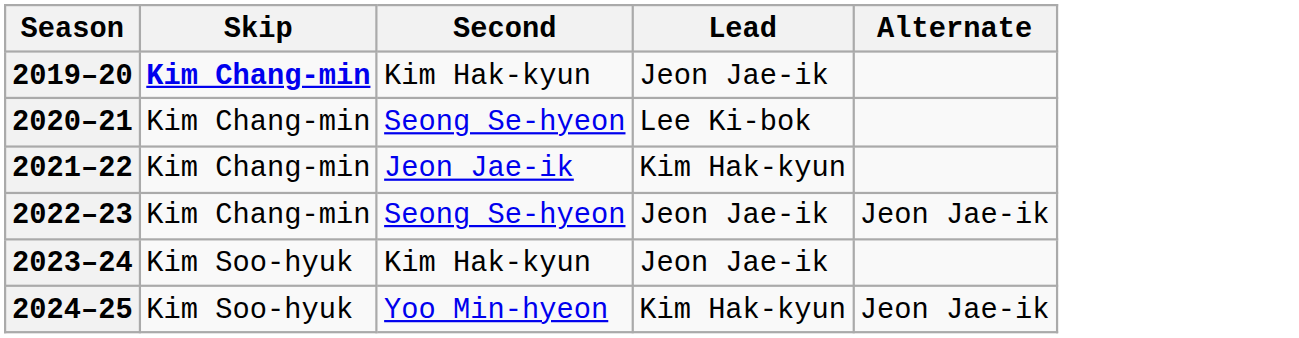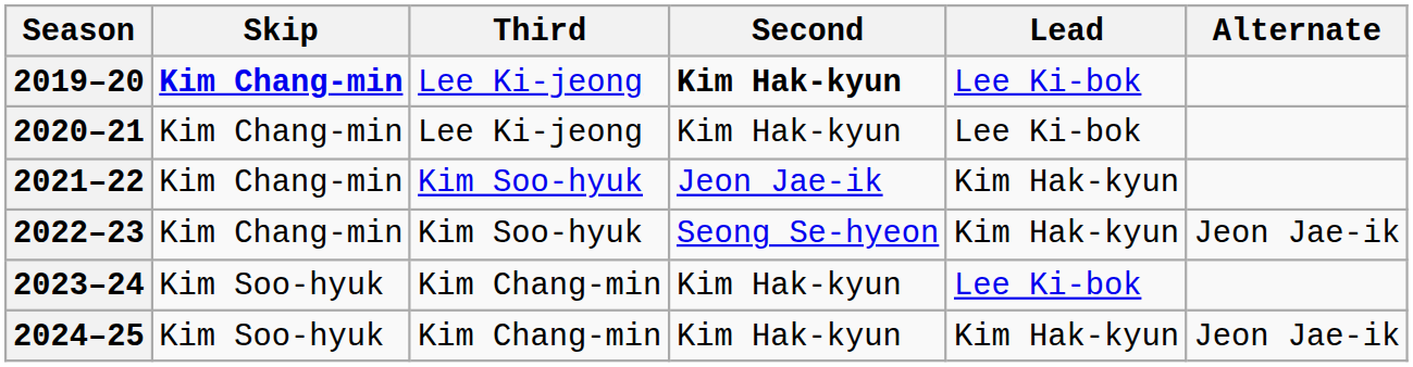+ column: Third | Lee Ki-jeong | Lee Ki-jeong | Kim Soo-hyuk | Kim Soo-hyuk | Kim Chang-min | Kim Chang-min
2019–20 | Second: normal -> bold
2019–20 | Lead: Jeon Jae-ik -> Lee Ki-bok
2020–21 | Second: Seong Se-hyeon -> Kim Hak-kyun
2022–23 | Lead: Jeon Jae-ik -> Kim Hak-kyun
2023–24 | Lead: Jeon Jae-ik -> Lee Ki-bok
2024–25 | Second: Yoo Min-hyeon -> Kim Hak-kyun
